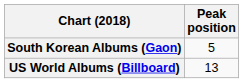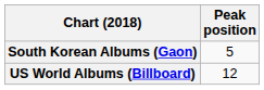US World Albums (Billboard) | Peak position: 13 -> 12
